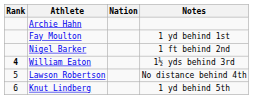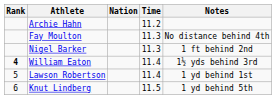+ column: Time | 11.2 | 11.3 | 11.3 | 11.4 | 11.4 | 11.5
Fay Moulton | Notes: 1 yd behind 1st -> No distance behind 4th
Lawson Robertson | Notes: No distance behind 4th -> 1 yd behind 1st
